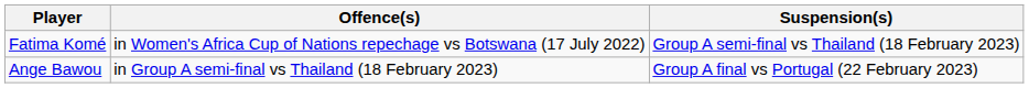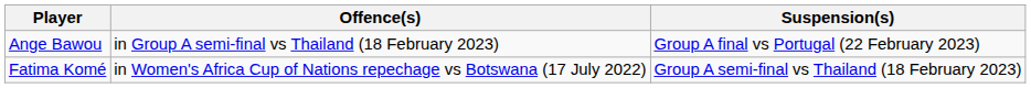rows swapped: Fatima Komé <-> Ange Bawou
